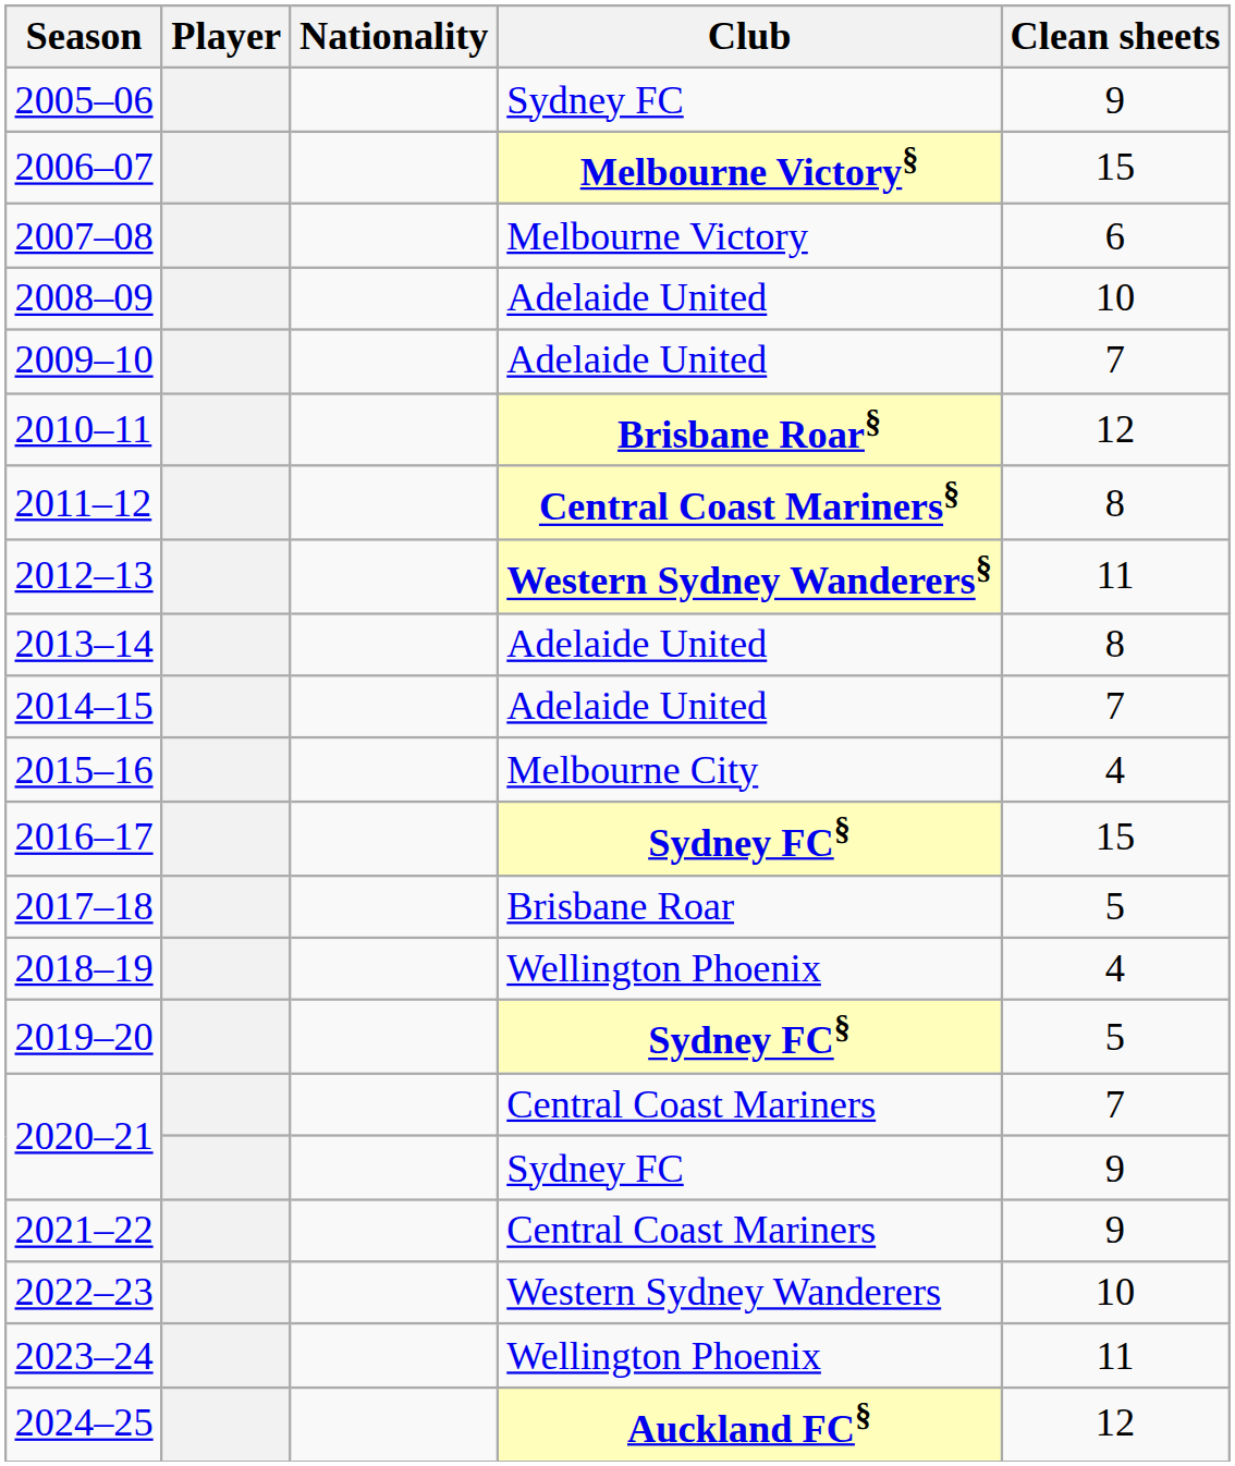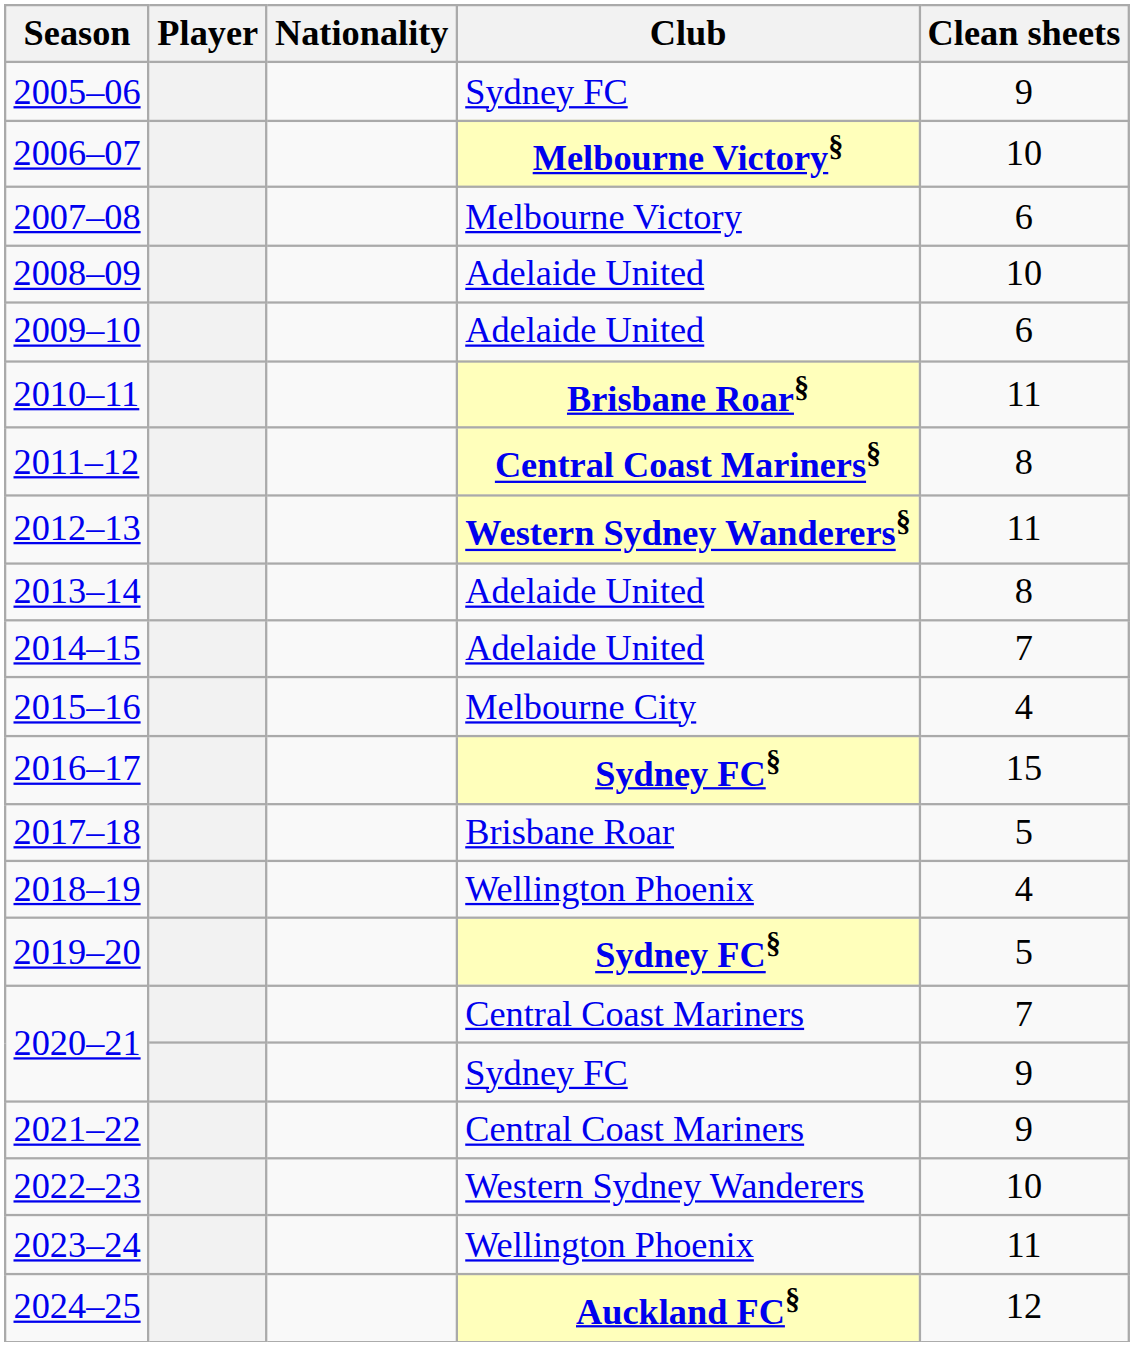2006–07 | Clean sheets: 15 -> 10
2009–10 | Clean sheets: 7 -> 6
2010–11 | Clean sheets: 12 -> 11
